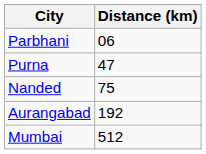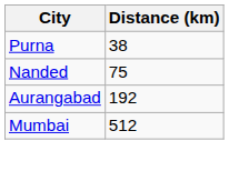- row: Parbhani | 06
Purna | Distance (km): 47 -> 38
